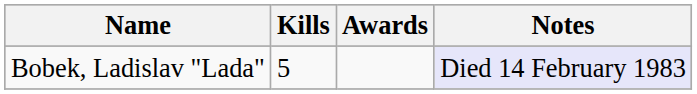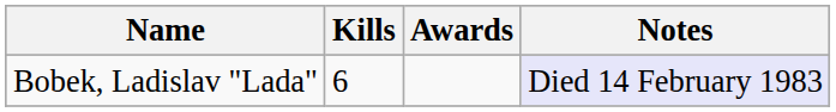Bobek, Ladislav "Lada" | Kills: 5 -> 6
